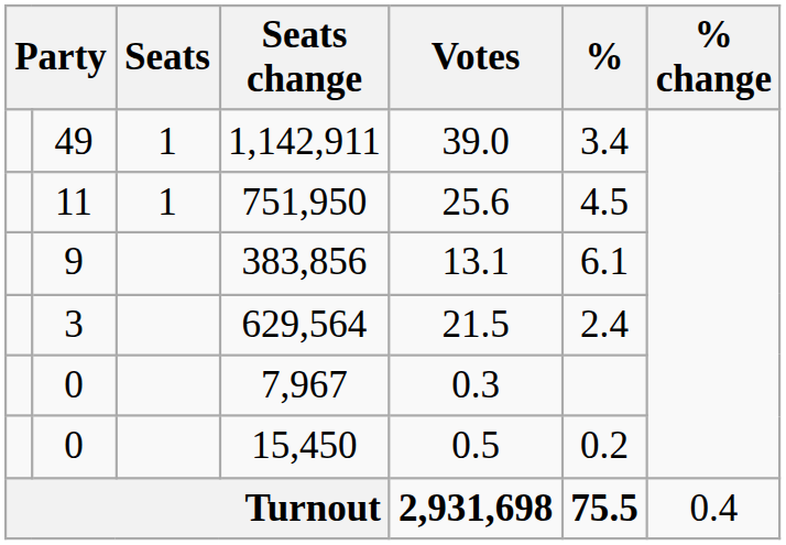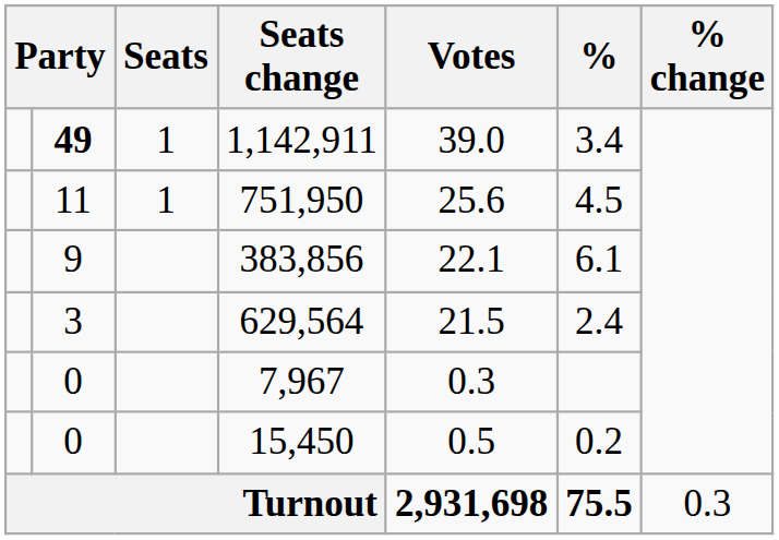1,142,911 | column 2: normal -> bold
383,856 | Votes: 13.1 -> 22.1
Turnout | % change: 0.4 -> 0.3
